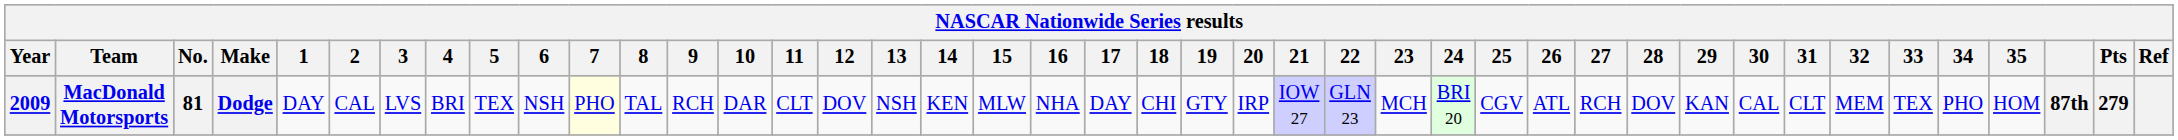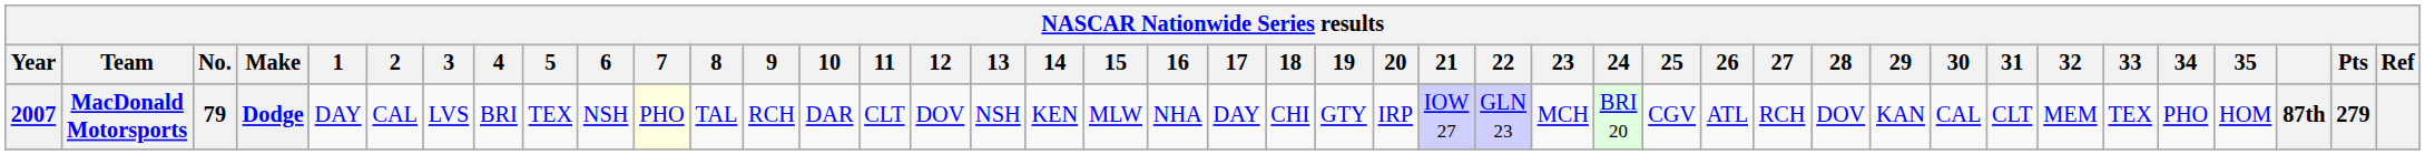MacDonald Motorsports | Year: 2009 -> 2007
MacDonald Motorsports | No.: 81 -> 79
